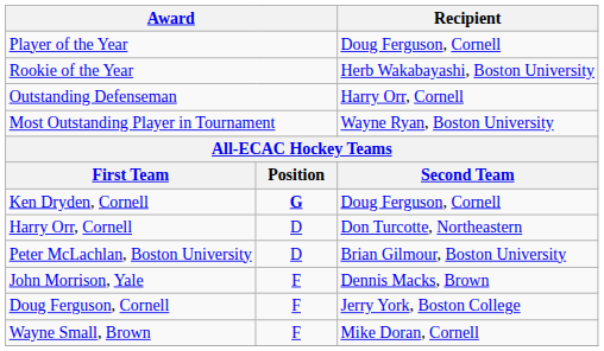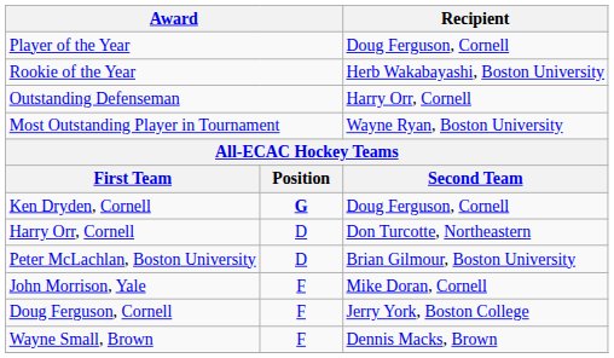John Morrison, Yale | Recipient: Dennis Macks, Brown -> Mike Doran, Cornell
Wayne Small, Brown | Recipient: Mike Doran, Cornell -> Dennis Macks, Brown
